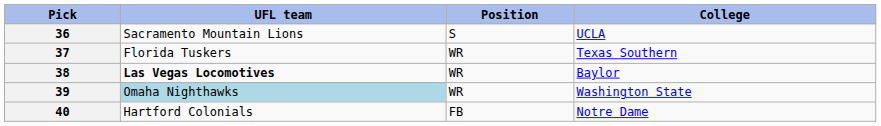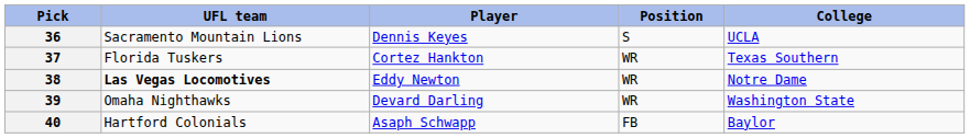+ column: Player | Dennis Keyes | Cortez Hankton | Eddy Newton | Devard Darling | Asaph Schwapp
38 | College: Baylor -> Notre Dame
39 | UFL team: lightblue background -> no background
40 | College: Notre Dame -> Baylor
